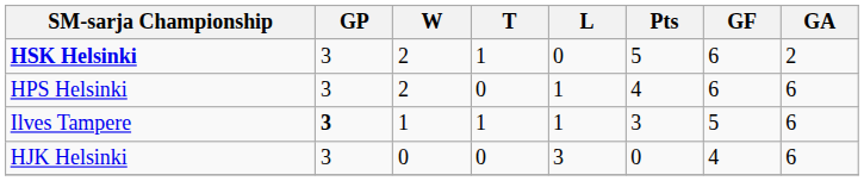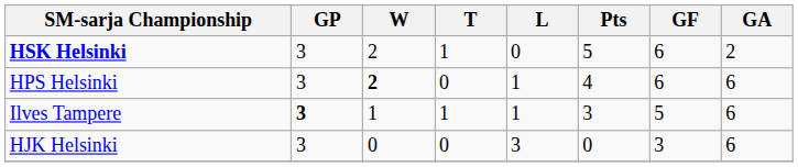HPS Helsinki | W: normal -> bold
HJK Helsinki | GF: 4 -> 3
